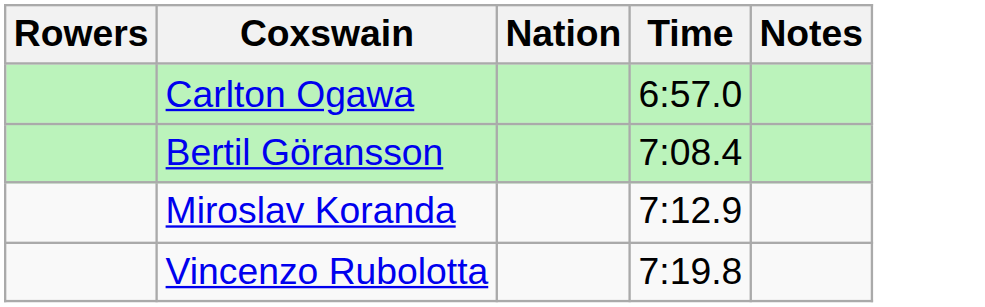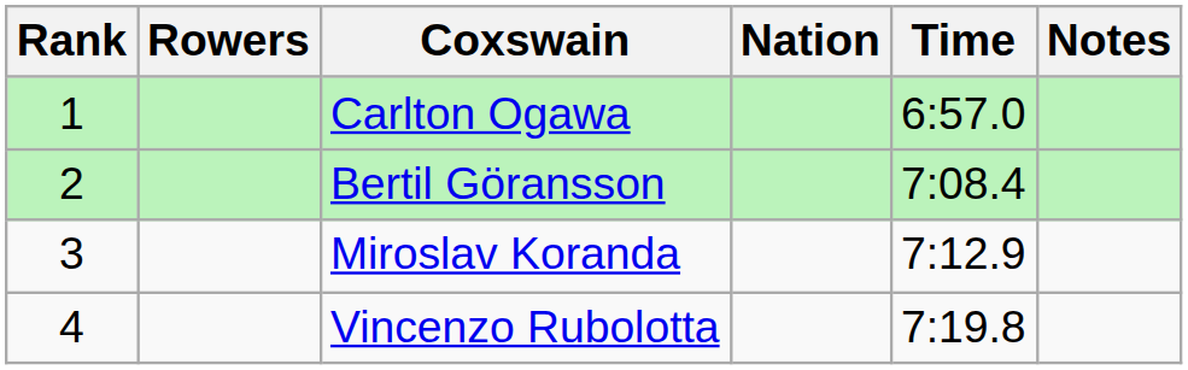+ column: Rank | 1 | 2 | 3 | 4
